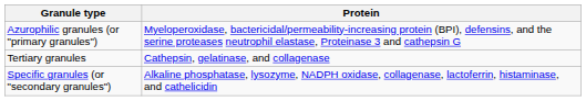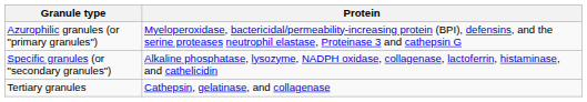rows swapped: Specific granules (or "secondary granules") <-> Tertiary granules
